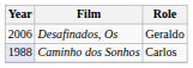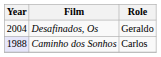Desafinados, Os | Year: 2006 -> 2004
